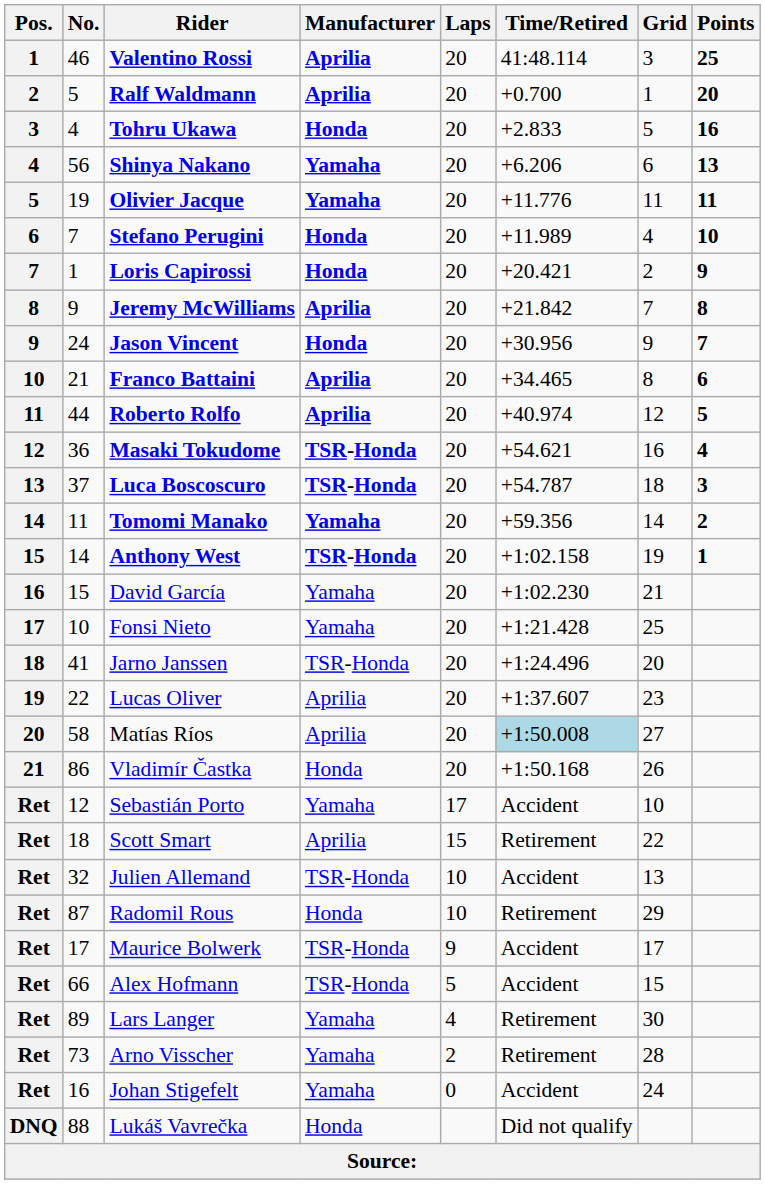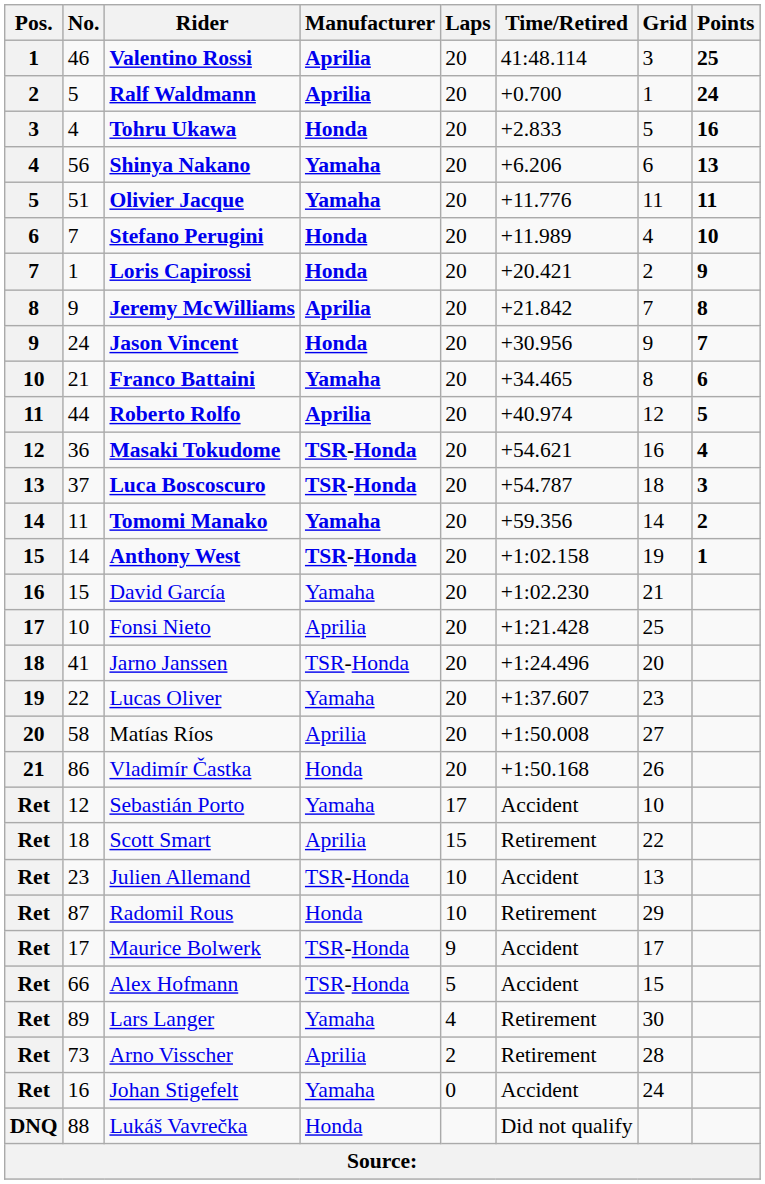Ralf Waldmann | Points: 20 -> 24
Olivier Jacque | No.: 19 -> 51
Franco Battaini | Manufacturer: Aprilia -> Yamaha
Fonsi Nieto | Manufacturer: Yamaha -> Aprilia
Lucas Oliver | Manufacturer: Aprilia -> Yamaha
Matías Ríos | Time/Retired: lightblue background -> no background
Julien Allemand | No.: 32 -> 23
Arno Visscher | Manufacturer: Yamaha -> Aprilia
